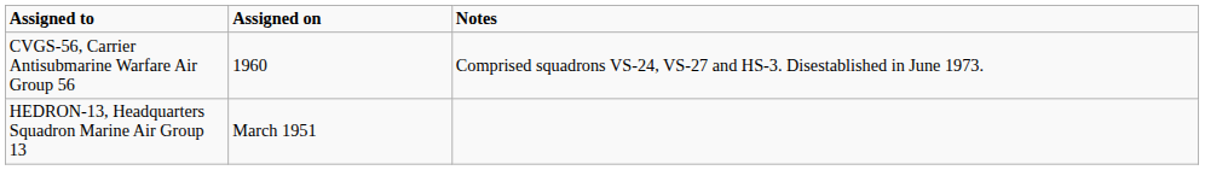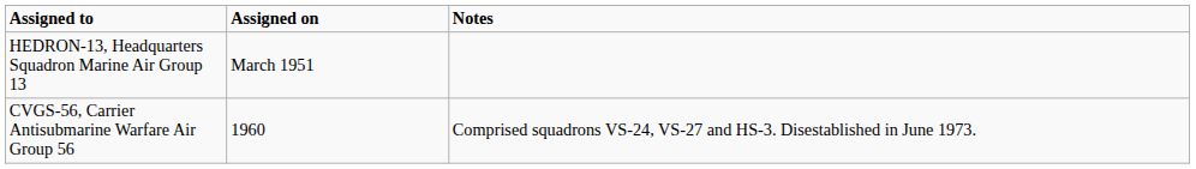rows swapped: HEDRON-13, Headquarters Squadron Marine Air Group 13 <-> CVGS-56, Carrier Antisubmarine Warfare Air Group 56
